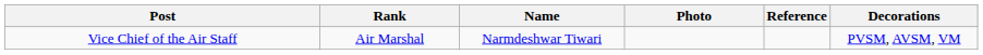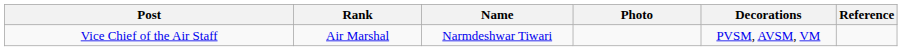columns swapped: Decorations <-> Reference
